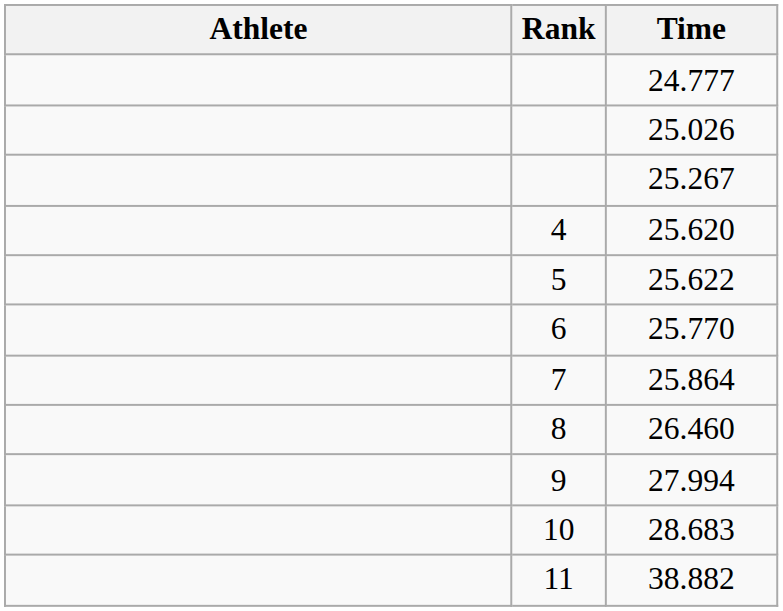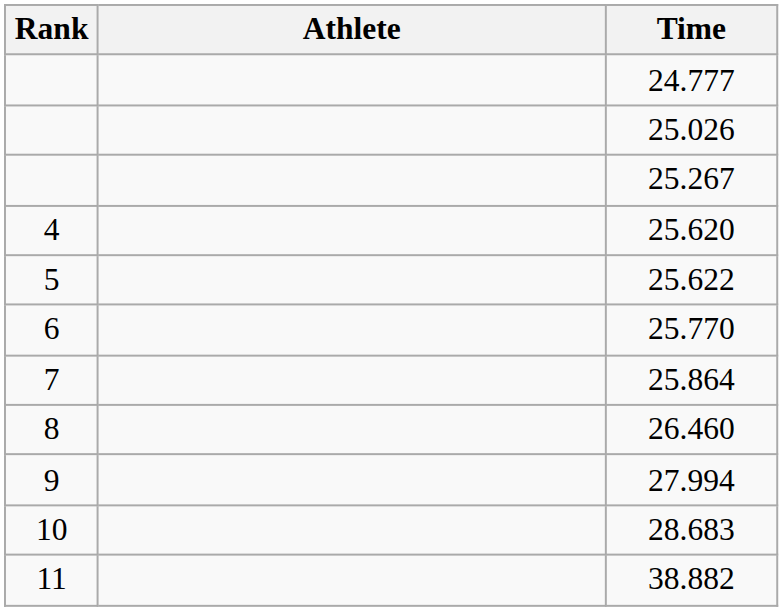columns swapped: Rank <-> Athlete
